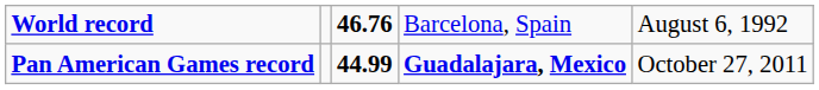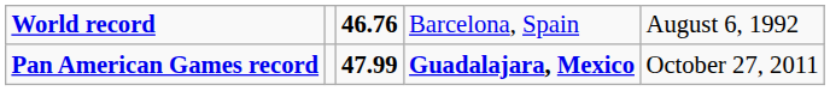Pan American Games record | column 3: 44.99 -> 47.99
